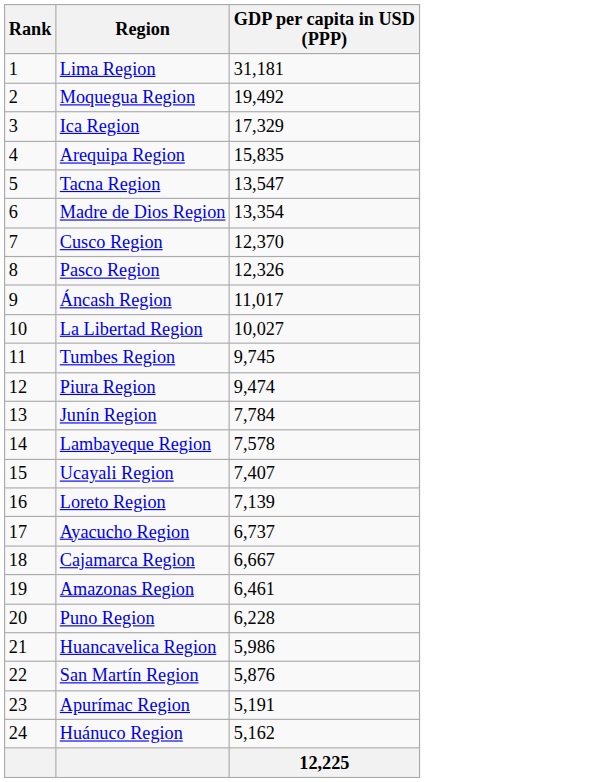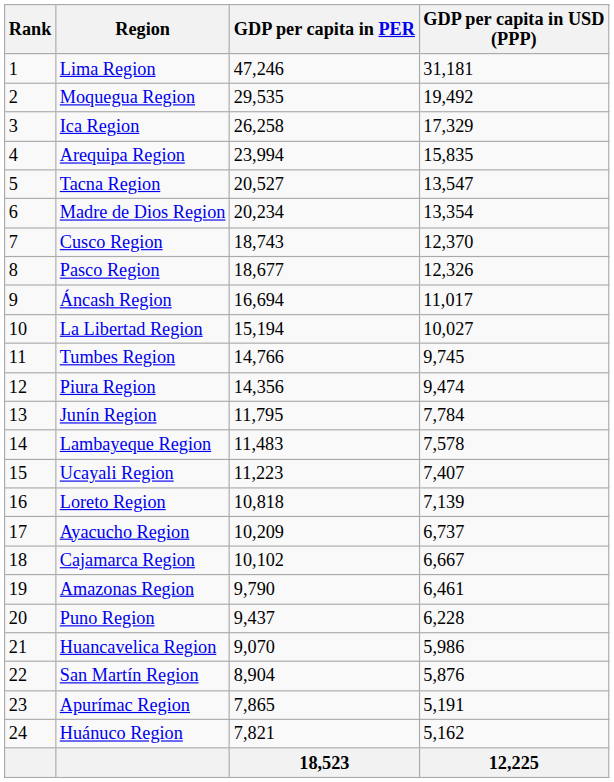+ column: GDP per capita in PER | 47,246 | 29,535 | 26,258 | 23,994 | 20,527 | 20,234 | 18,743 | 18,677 | 16,694 | 15,194 | 14,766 | 14,356 | 11,795 | 11,483 | 11,223 | 10,818 | 10,209 | 10,102 | 9,790 | 9,437 | 9,070 | 8,904 | 7,865 | 7,821 | 18,523
